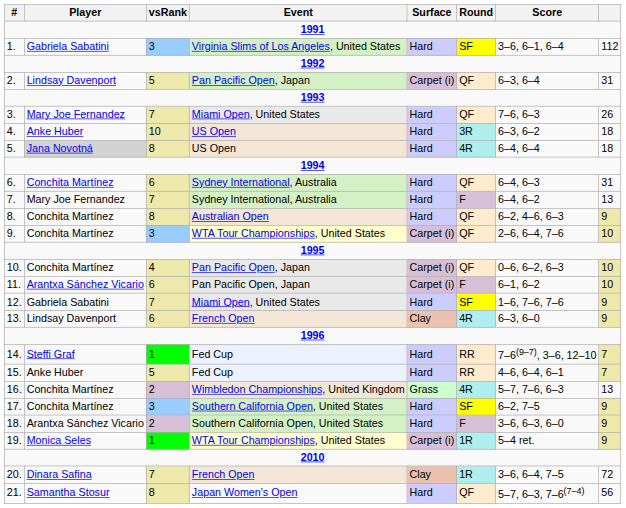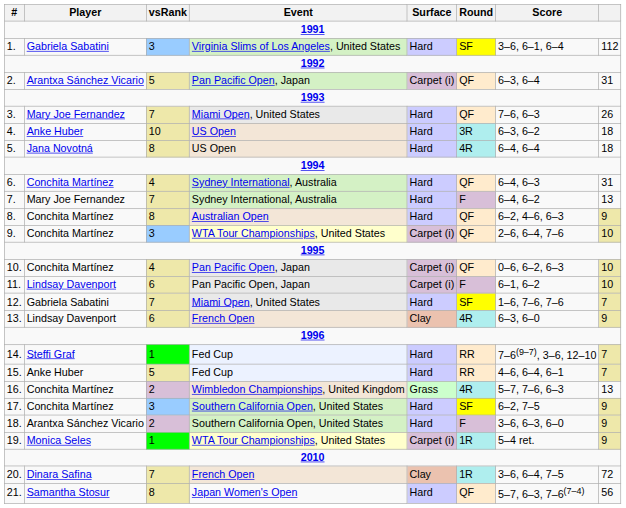2. | Player: Lindsay Davenport -> Arantxa Sánchez Vicario
5. | Player: lightgrey background -> no background
6. | vsRank: 6 -> 4
11. | Player: Arantxa Sánchez Vicario -> Lindsay Davenport
12. | column 8: 9 -> 7
